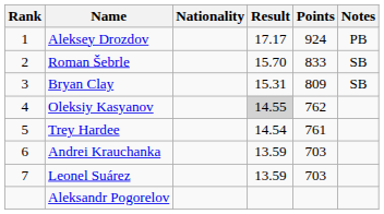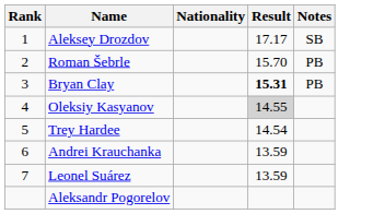- column: Points | 924 | 833 | 809 | 762 | 761 | 703 | 703
Aleksey Drozdov | Notes: PB -> SB
Roman Šebrle | Notes: SB -> PB
Bryan Clay | Result: normal -> bold
Bryan Clay | Notes: SB -> PB
